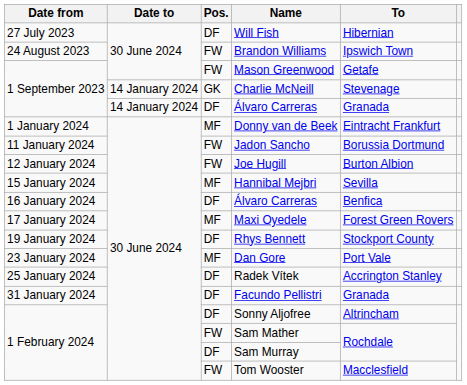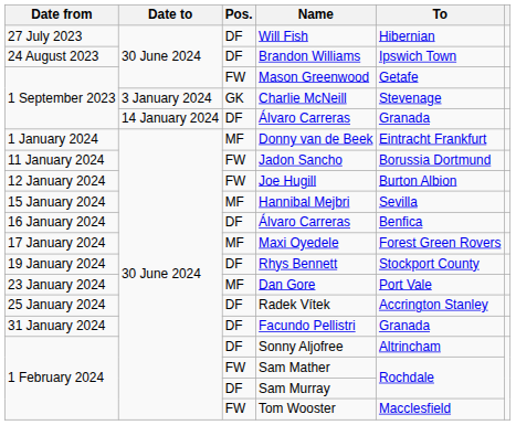Brandon Williams | Pos.: FW -> DF
Charlie McNeill | Date to: 14 January 2024 -> 3 January 2024
